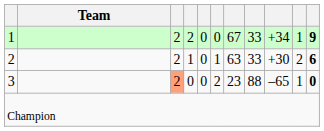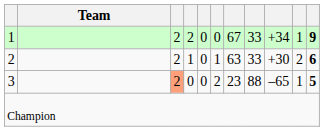3 | column 11: 0 -> 5
